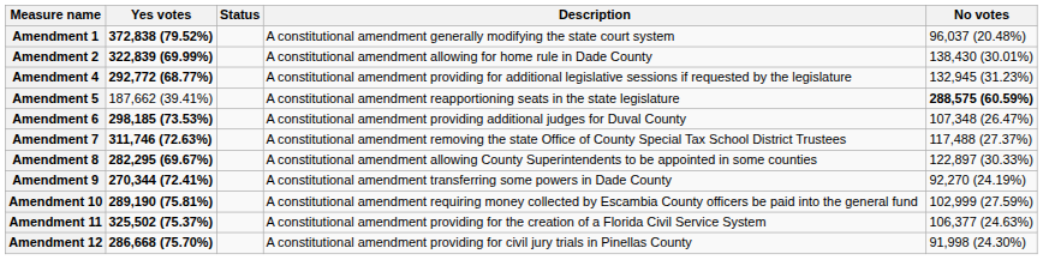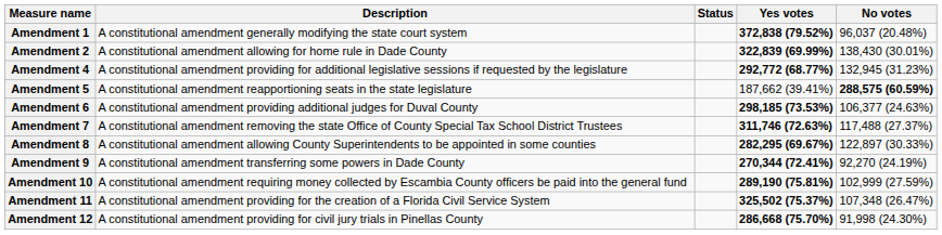columns swapped: Description <-> Yes votes
Amendment 6 | No votes: 107,348 (26.47%) -> 106,377 (24.63%)
Amendment 11 | No votes: 106,377 (24.63%) -> 107,348 (26.47%)
